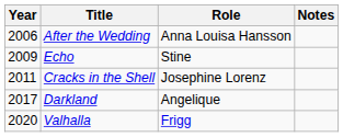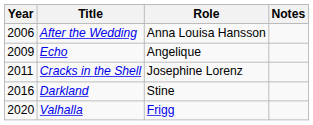Echo | Role: Stine -> Angelique
Darkland | Year: 2017 -> 2016
Darkland | Role: Angelique -> Stine
